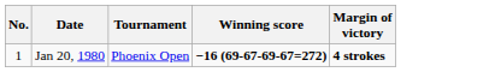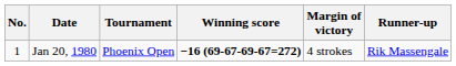+ column: Runner-up | Rik Massengale
Jan 20, 1980 | Margin of victory: bold -> normal
